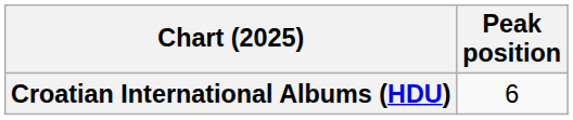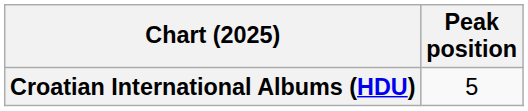Croatian International Albums (HDU) | Peak position: 6 -> 5
